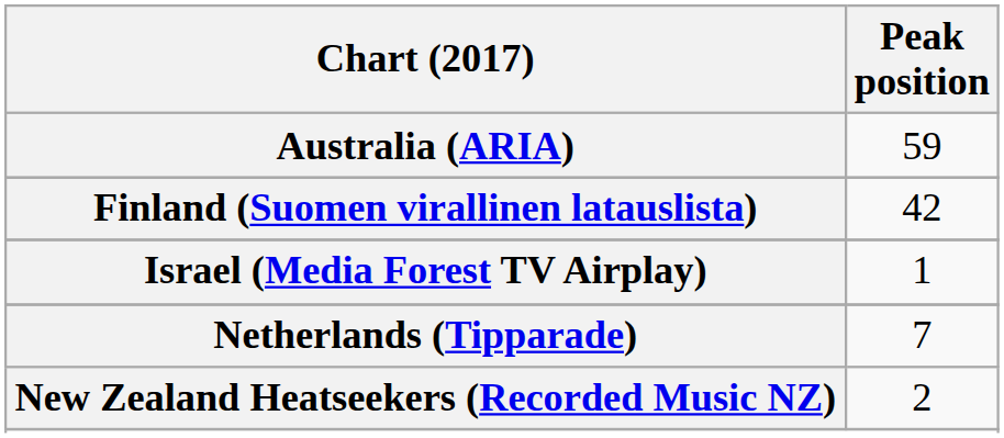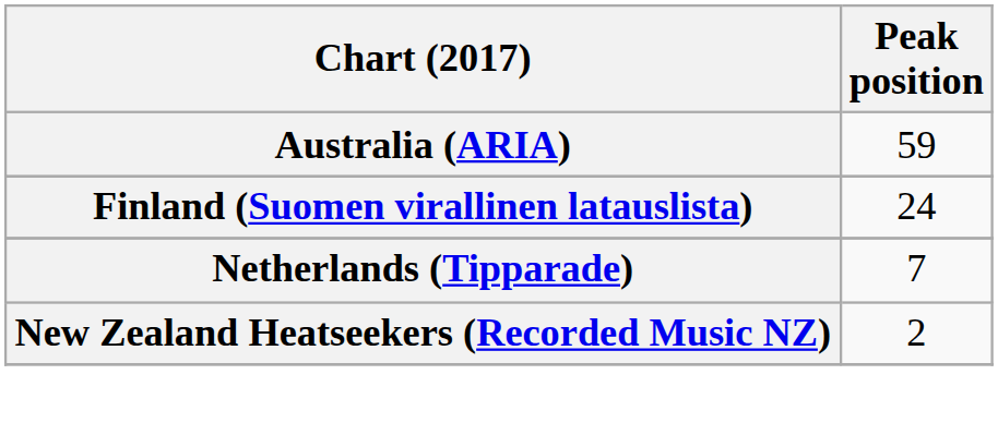Finland (Suomen virallinen latauslista) | Peak position: 42 -> 24
- row: Israel (Media Forest TV Airplay) | 1
